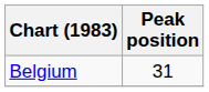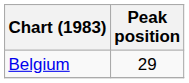Belgium | Peak position: 31 -> 29
